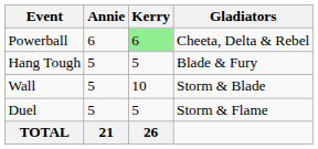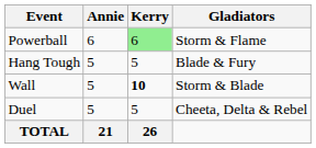Powerball | Gladiators: Cheeta, Delta & Rebel -> Storm & Flame
Wall | Kerry: normal -> bold
Duel | Gladiators: Storm & Flame -> Cheeta, Delta & Rebel
